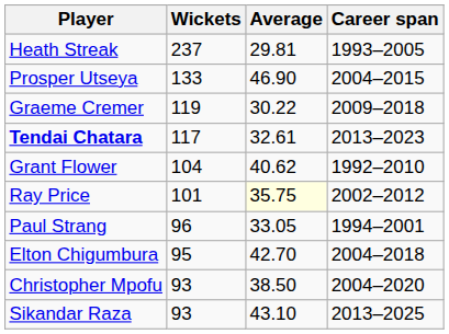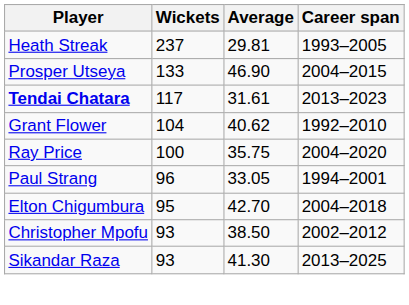- row: Graeme Cremer | 119 | 30.22 | 2009–2018
Tendai Chatara | Average: 32.61 -> 31.61
Ray Price | Wickets: 101 -> 100
Ray Price | Average: lightyellow background -> no background
Ray Price | Career span: 2002–2012 -> 2004–2020
Christopher Mpofu | Career span: 2004–2020 -> 2002–2012
Sikandar Raza | Average: 43.10 -> 41.30
